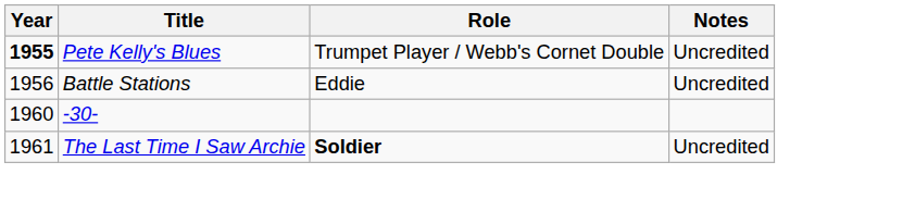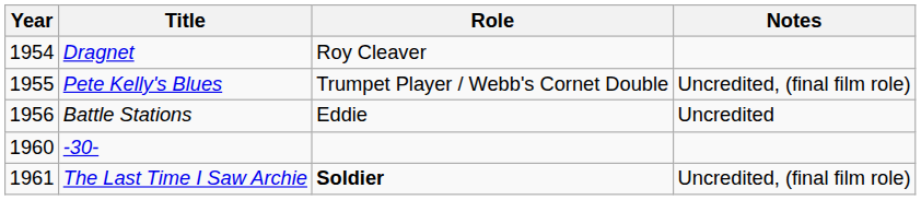+ row: 1954 | Dragnet | Roy Cleaver
Pete Kelly's Blues | Year: bold -> normal
Pete Kelly's Blues | Notes: Uncredited -> Uncredited, (final film role)
The Last Time I Saw Archie | Notes: Uncredited -> Uncredited, (final film role)
